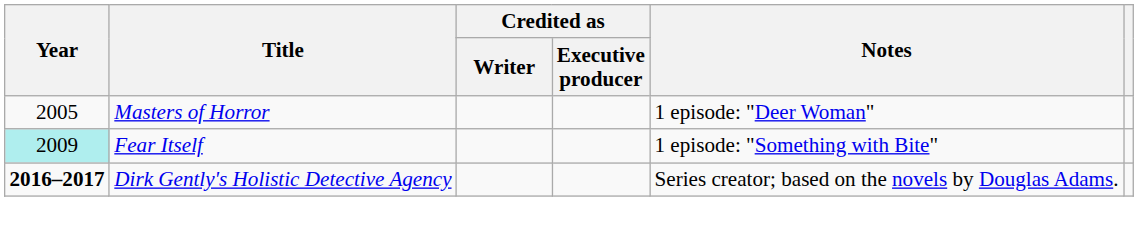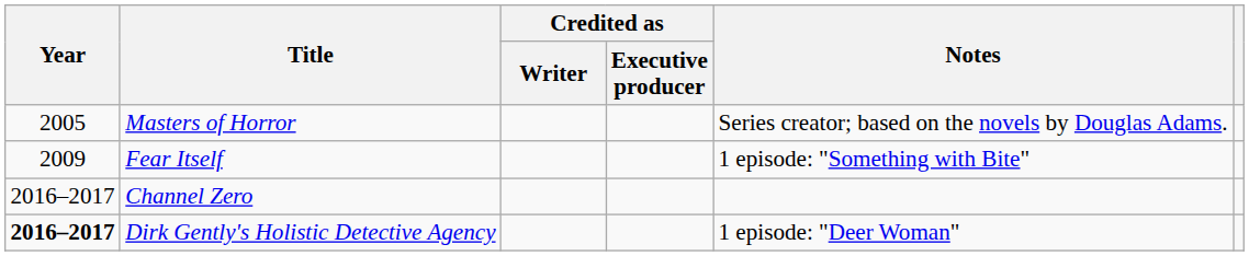Masters of Horror | Notes: 1 episode: "Deer Woman" -> Series creator; based on the novels by Douglas Adams.
Fear Itself | Year: paleturquoise background -> no background
+ row: 2016–2017 | Channel Zero
Dirk Gently's Holistic Detective Agency | Notes: Series creator; based on the novels by Douglas Adams. -> 1 episode: "Deer Woman"
